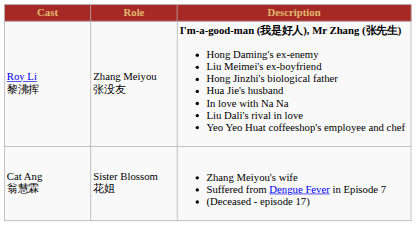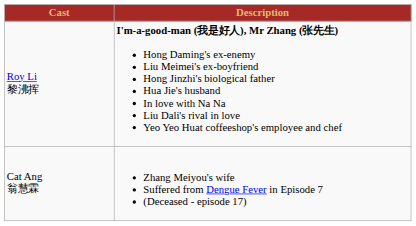- column: Role | Zhang Meiyou 张没友 | Sister Blossom 花姐
